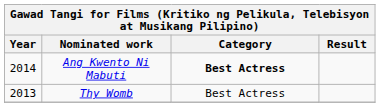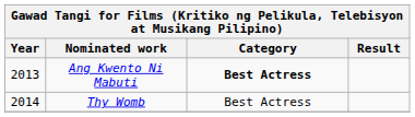Ang Kwento Ni Mabuti | Year: 2014 -> 2013
Thy Womb | Year: 2013 -> 2014
